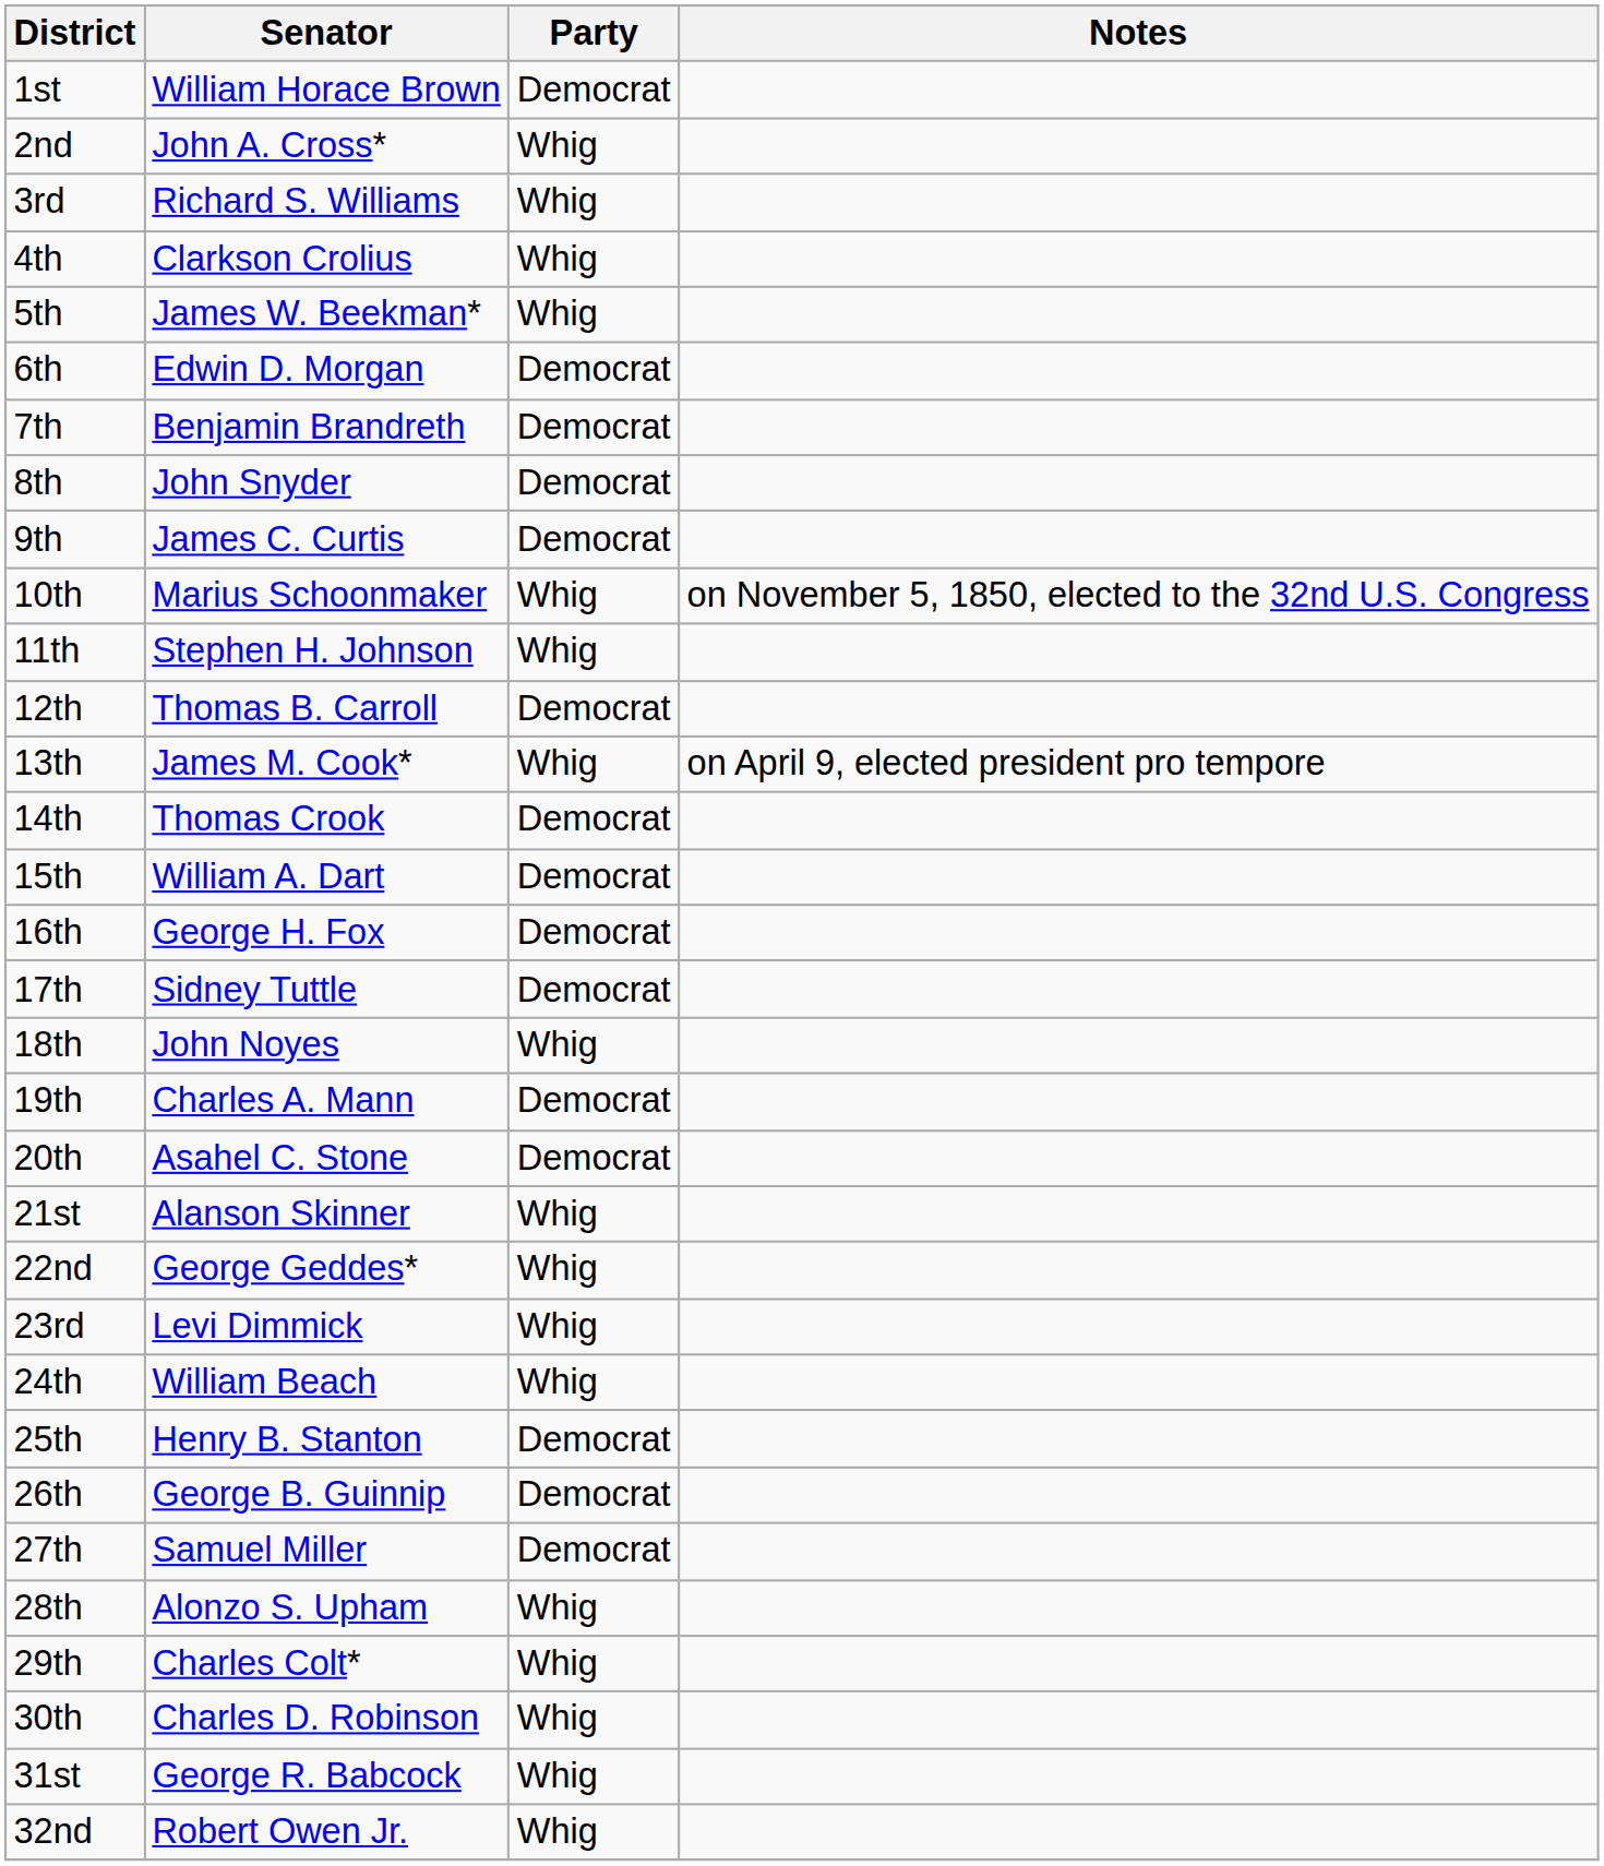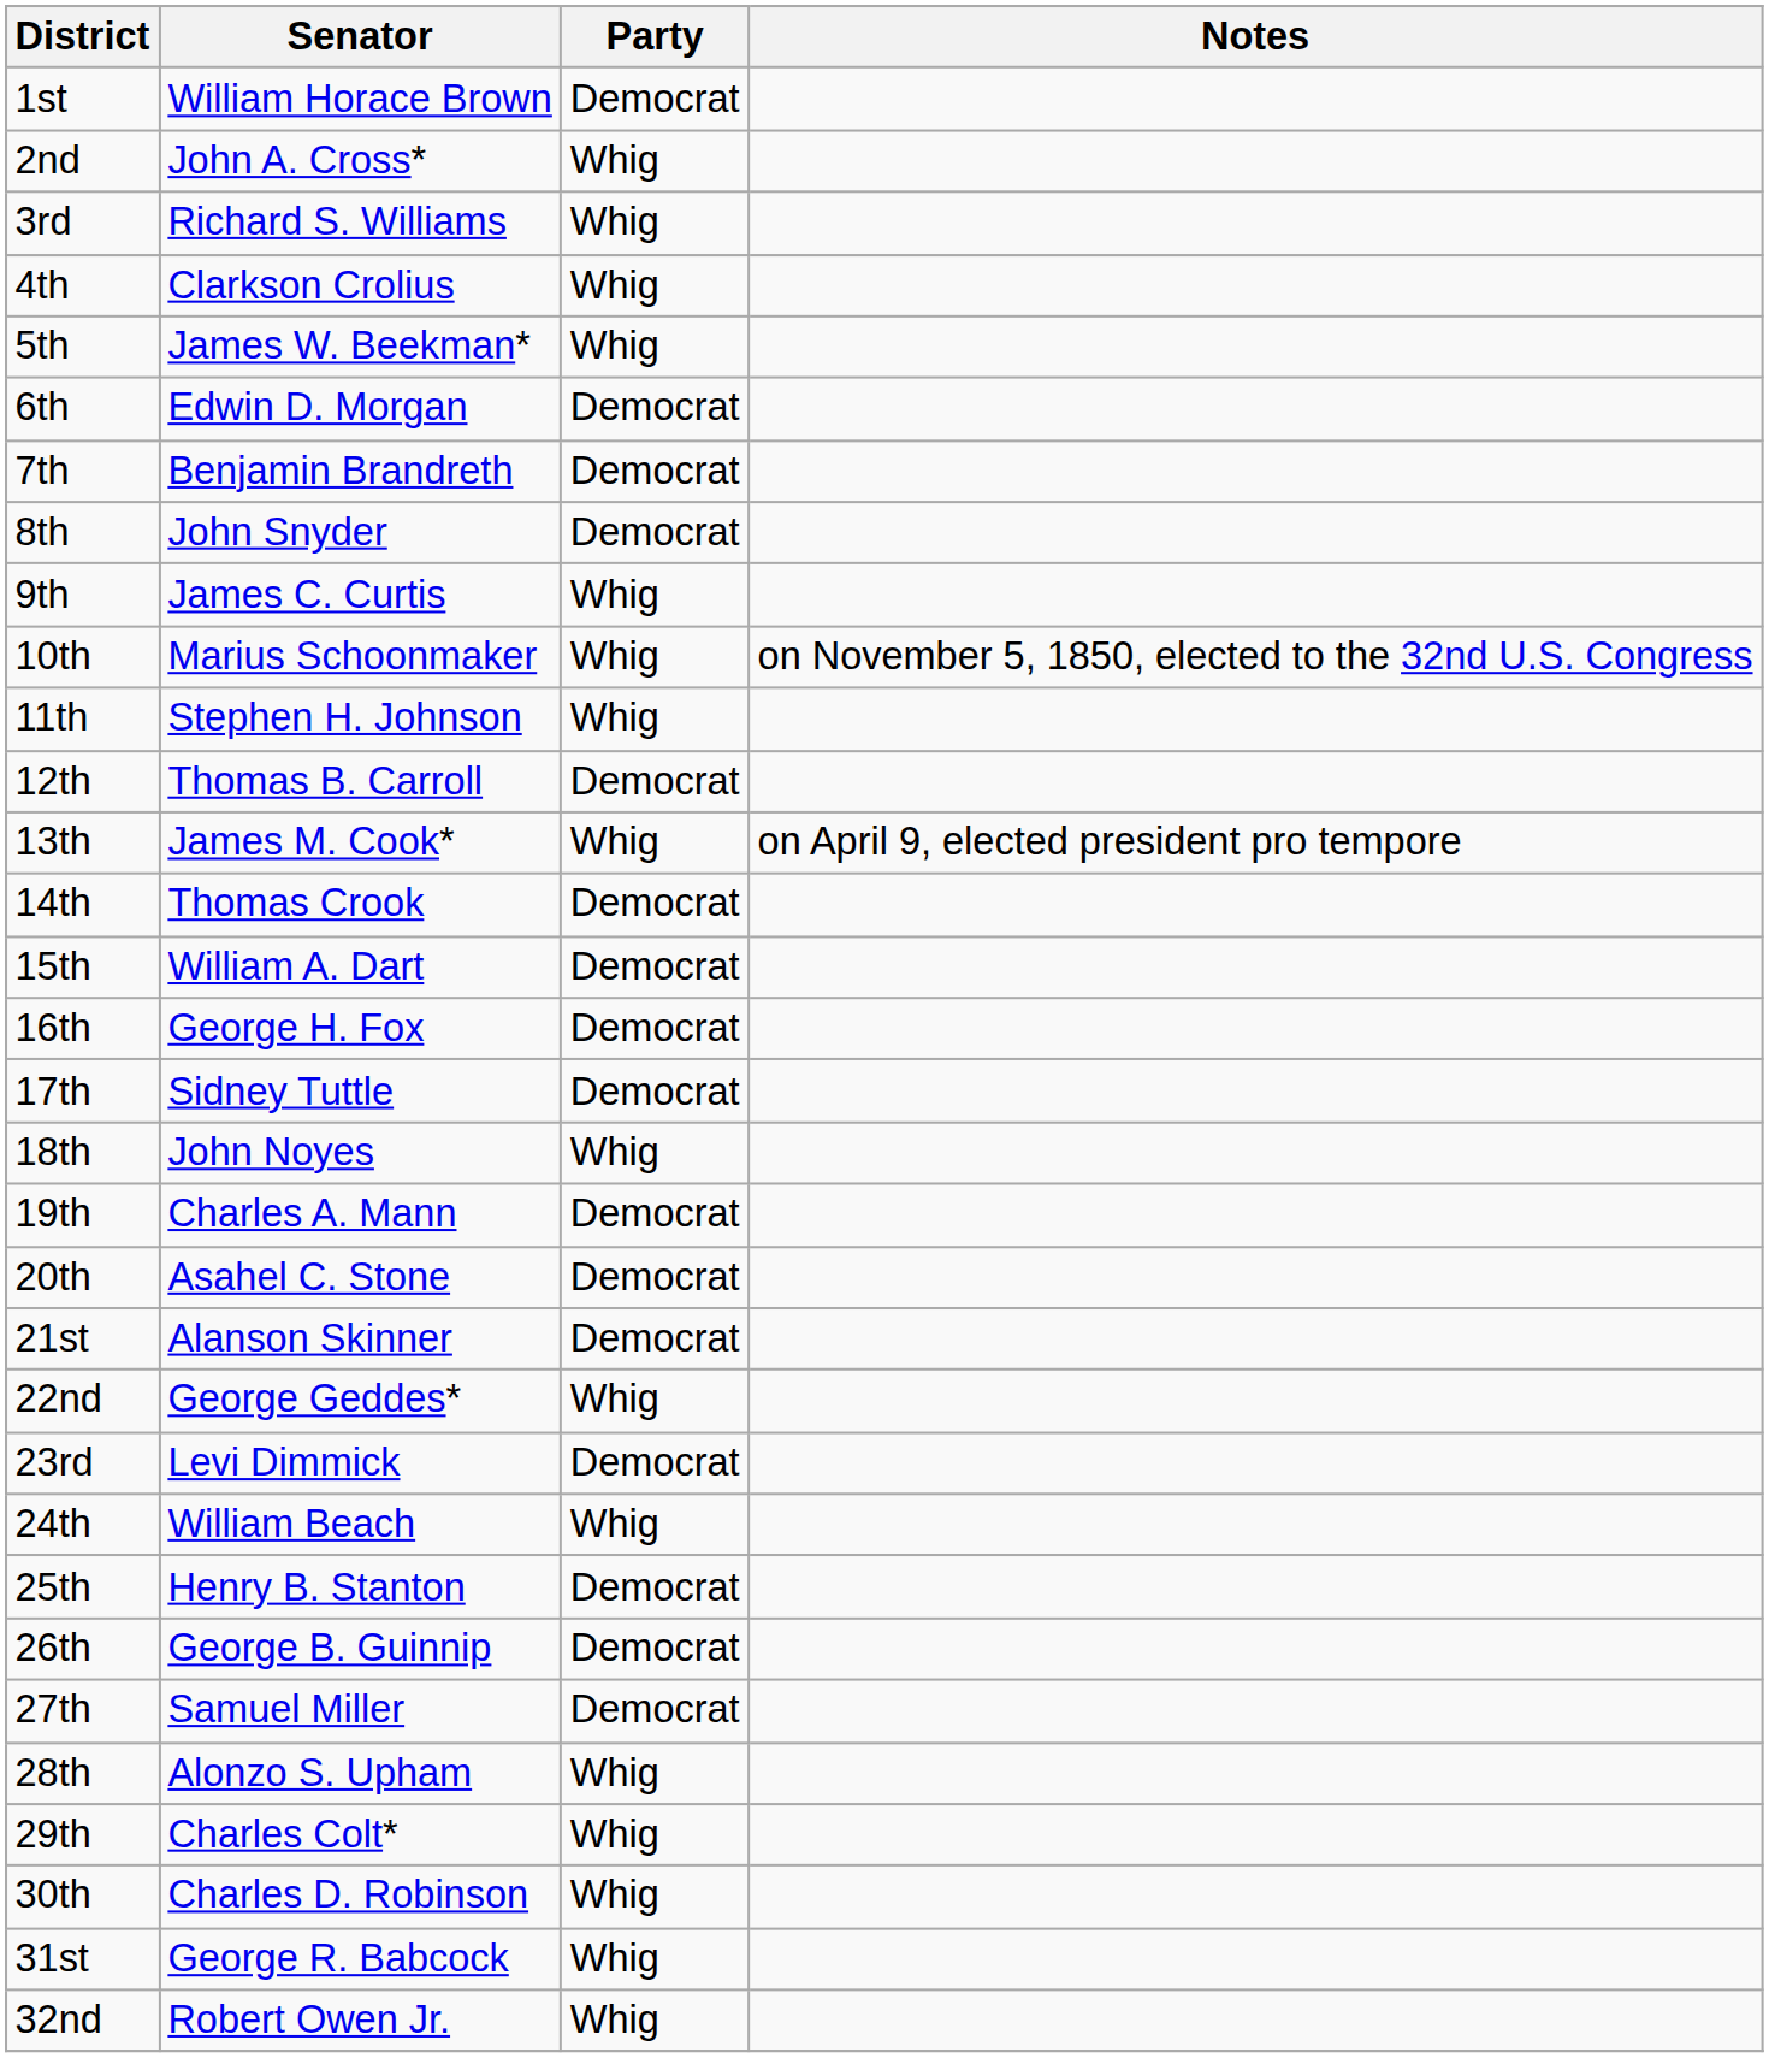9th | Party: Democrat -> Whig
21st | Party: Whig -> Democrat
23rd | Party: Whig -> Democrat
